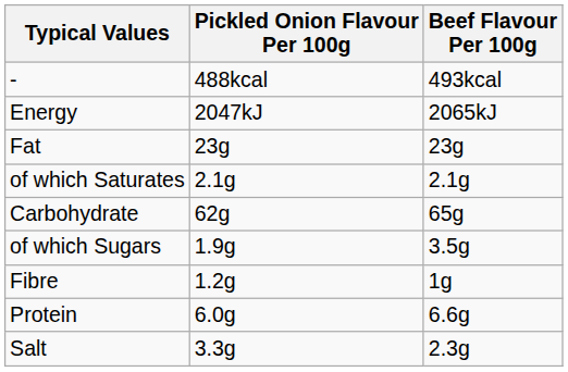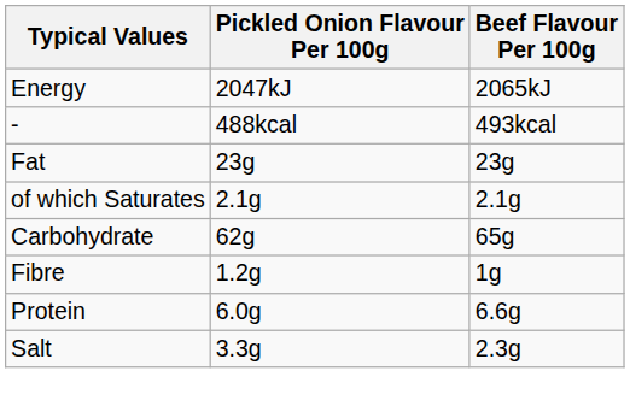rows swapped: Energy <-> -
- row: of which Sugars | 1.9g | 3.5g
